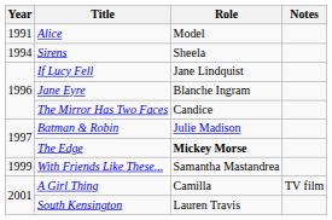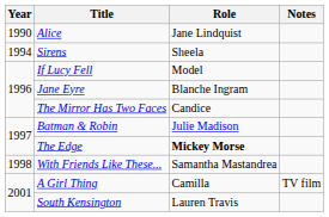Alice | Year: 1991 -> 1990
Alice | Role: Model -> Jane Lindquist
If Lucy Fell | Role: Jane Lindquist -> Model
With Friends Like These... | Year: 1999 -> 1998
